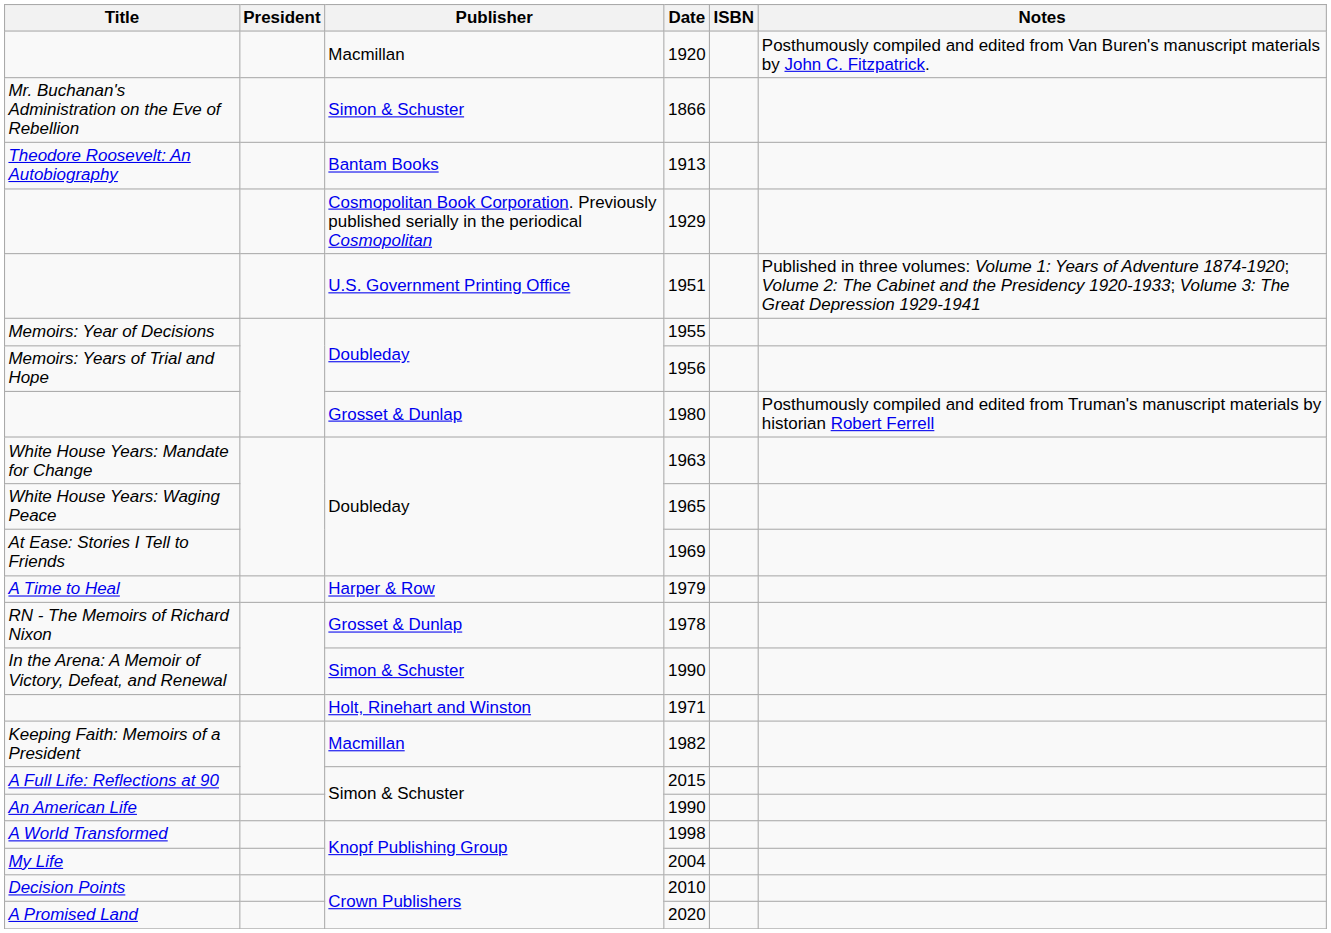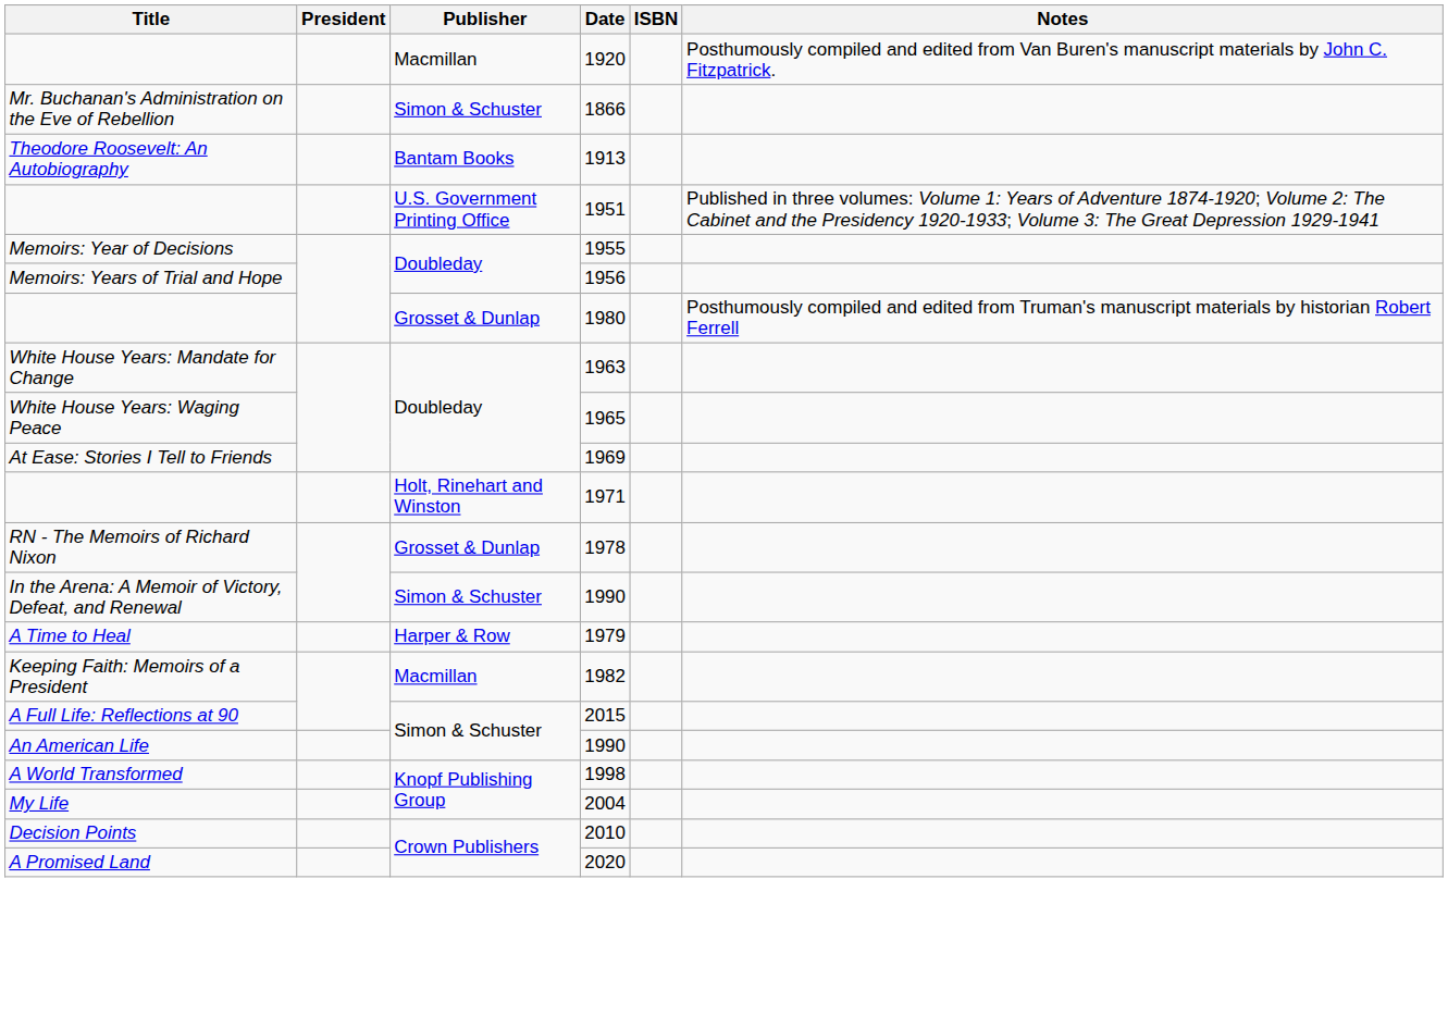- row: Cosmopolitan Book Corporation. Previously published serially in the periodical Cosmopolitan | 1929
rows swapped: 1971 <-> 1979
